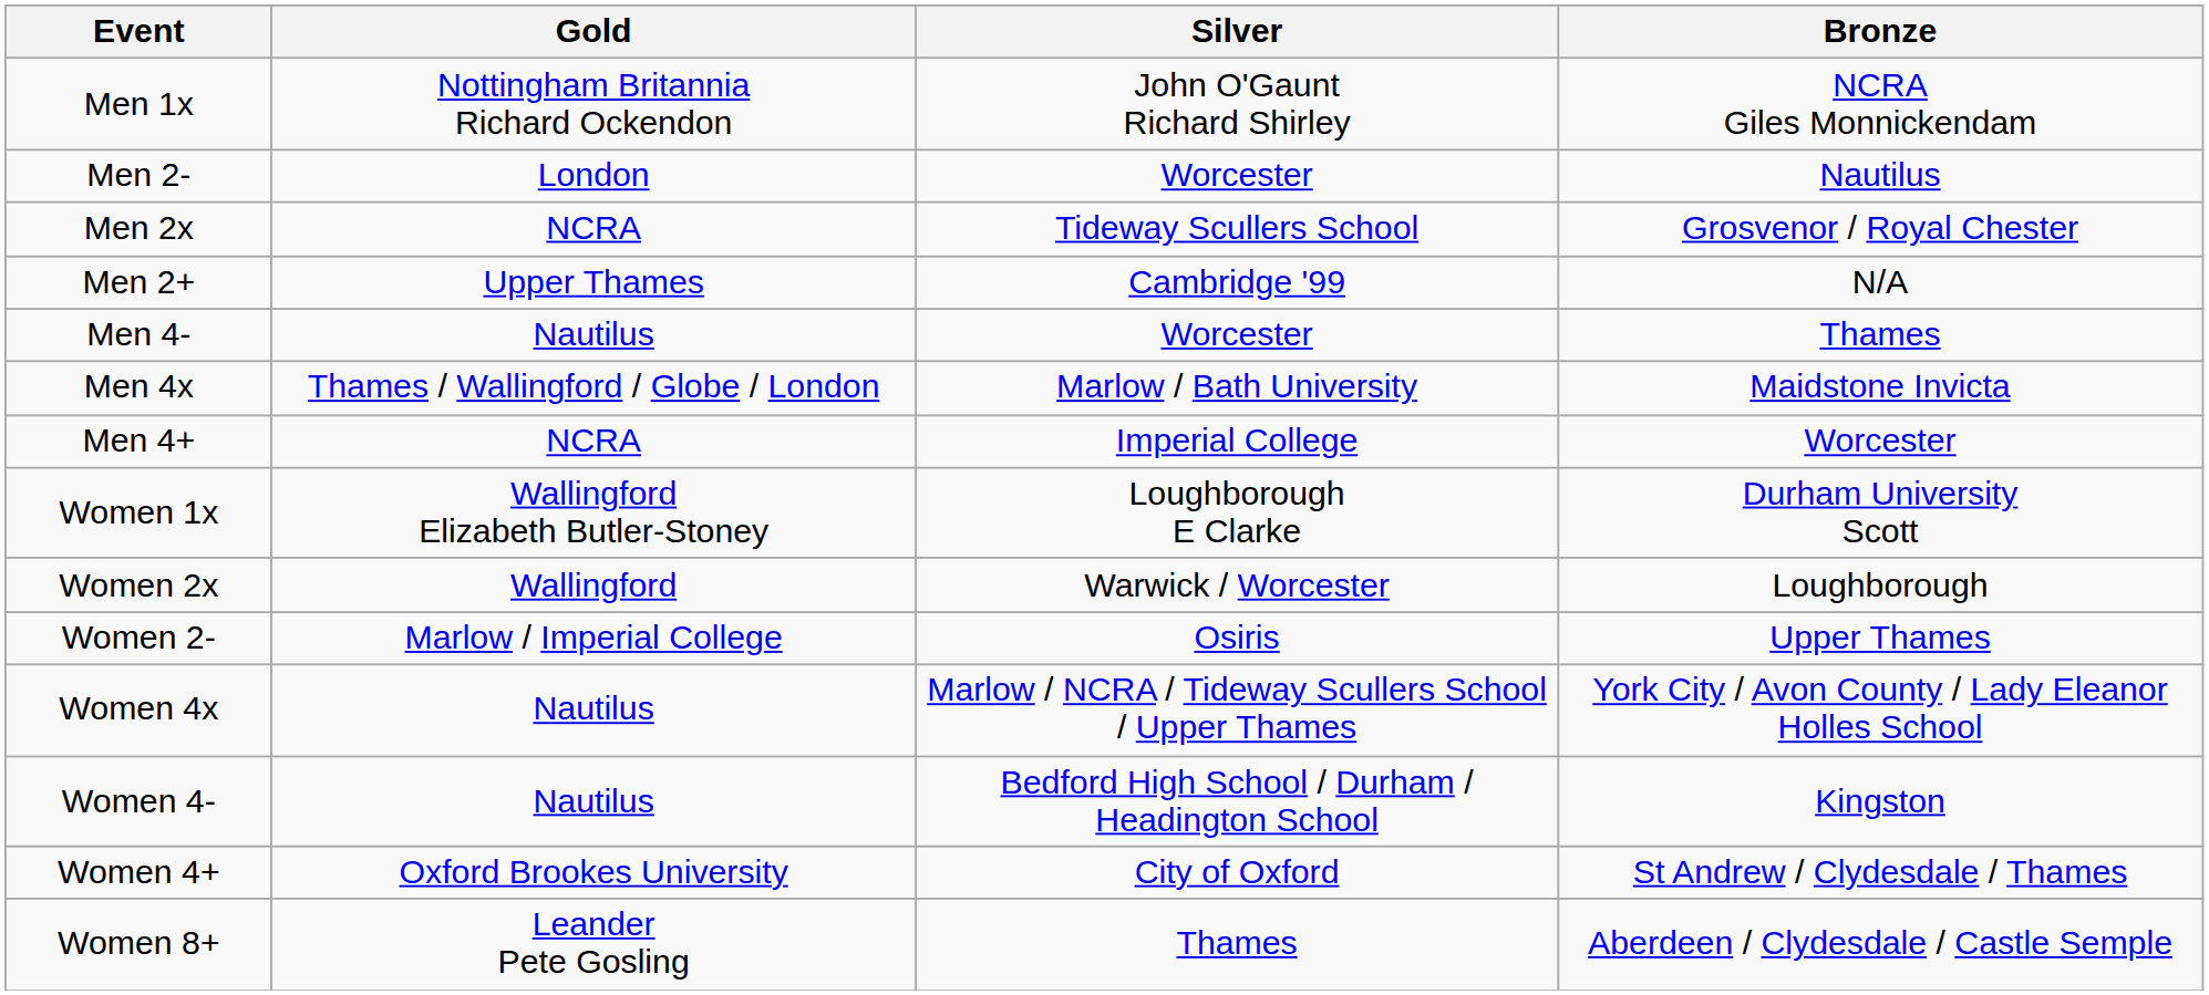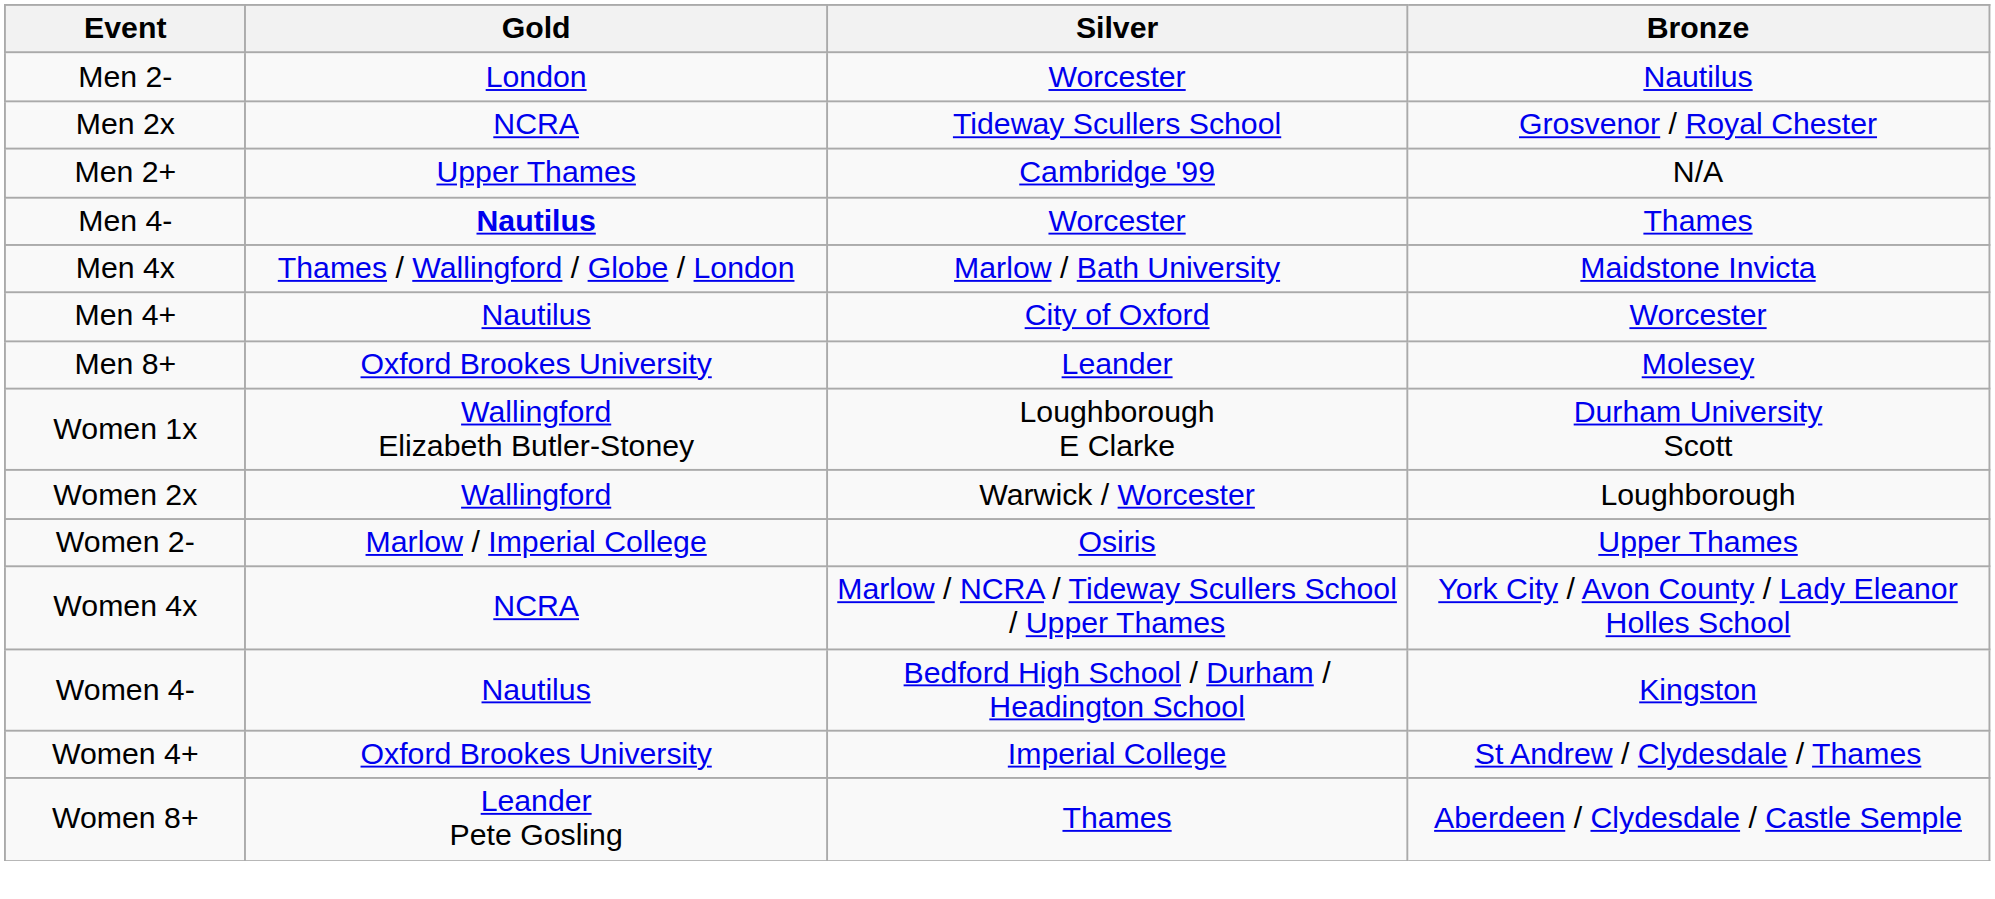- row: Men 1x | Nottingham Britannia Richard Ockendon | John O'Gaunt Richard Shirley | NCRA Giles Monnickendam
Men 4- | Gold: normal -> bold
Men 4+ | Gold: NCRA -> Nautilus
Men 4+ | Silver: Imperial College -> City of Oxford
+ row: Men 8+ | Oxford Brookes University | Leander | Molesey
Women 4x | Gold: Nautilus -> NCRA
Women 4+ | Silver: City of Oxford -> Imperial College
